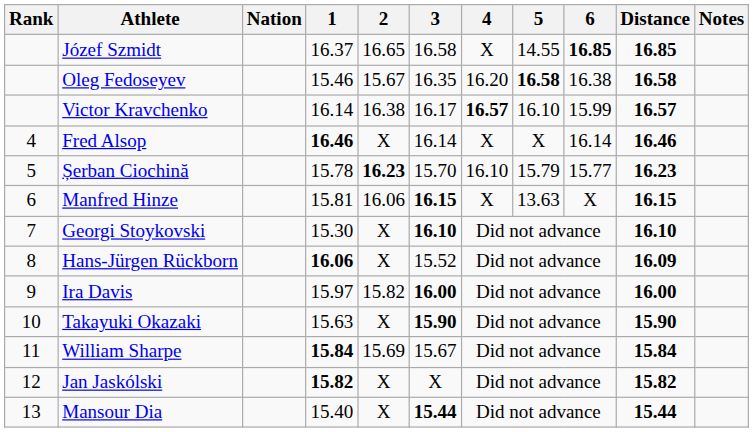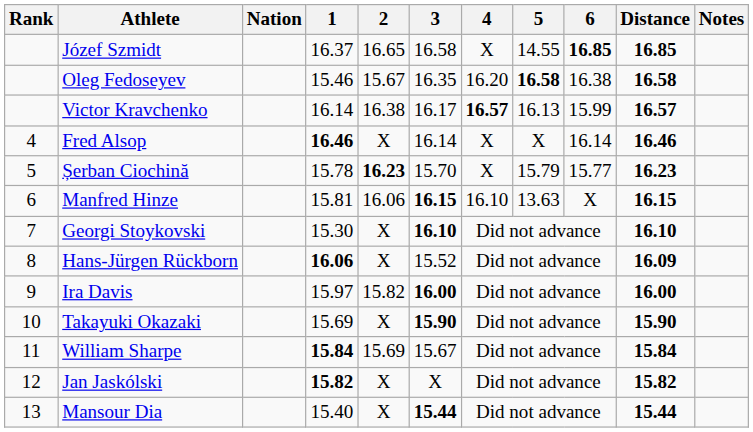Victor Kravchenko | 5: 16.10 -> 16.13
Șerban Ciochină | 4: 16.10 -> X
Manfred Hinze | 4: X -> 16.10
Takayuki Okazaki | 1: 15.63 -> 15.69
